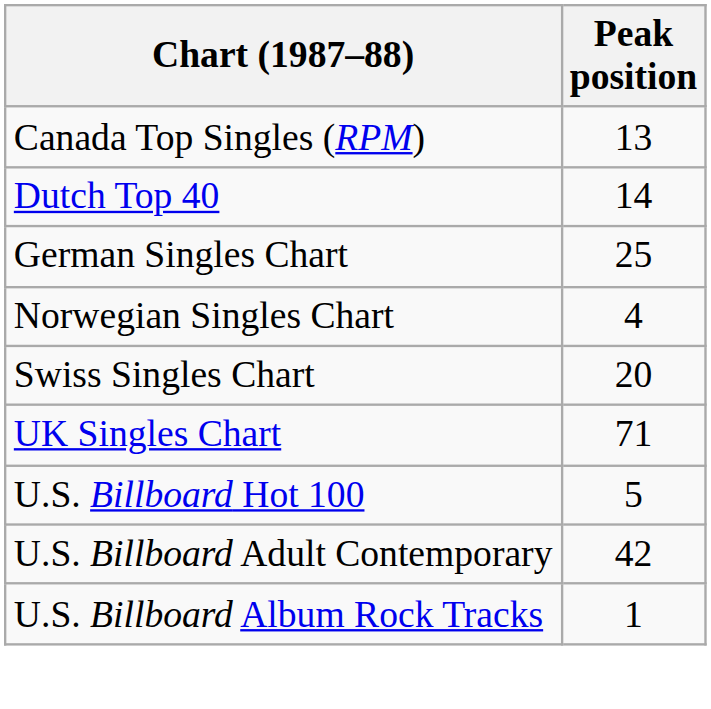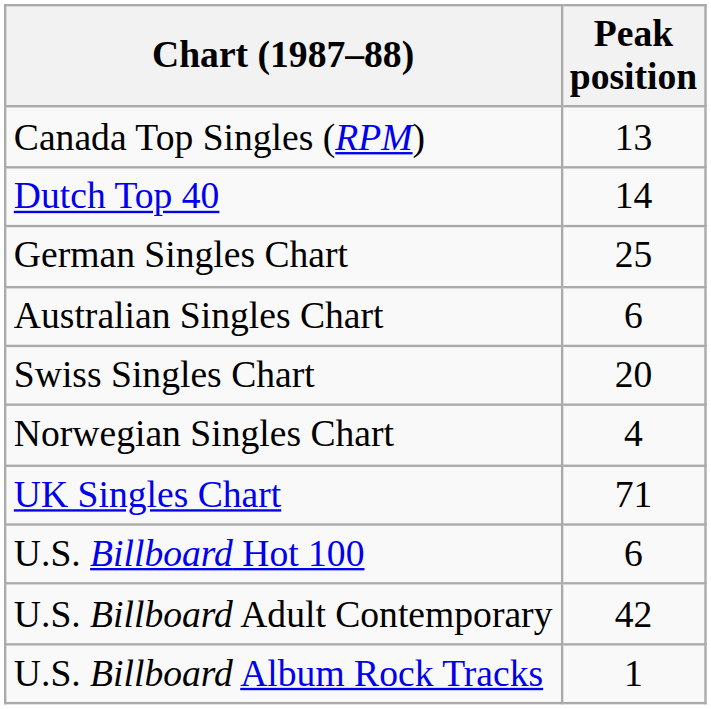+ row: Australian Singles Chart | 6
rows swapped: Norwegian Singles Chart <-> Swiss Singles Chart
U.S. Billboard Hot 100 | Peak position: 5 -> 6
